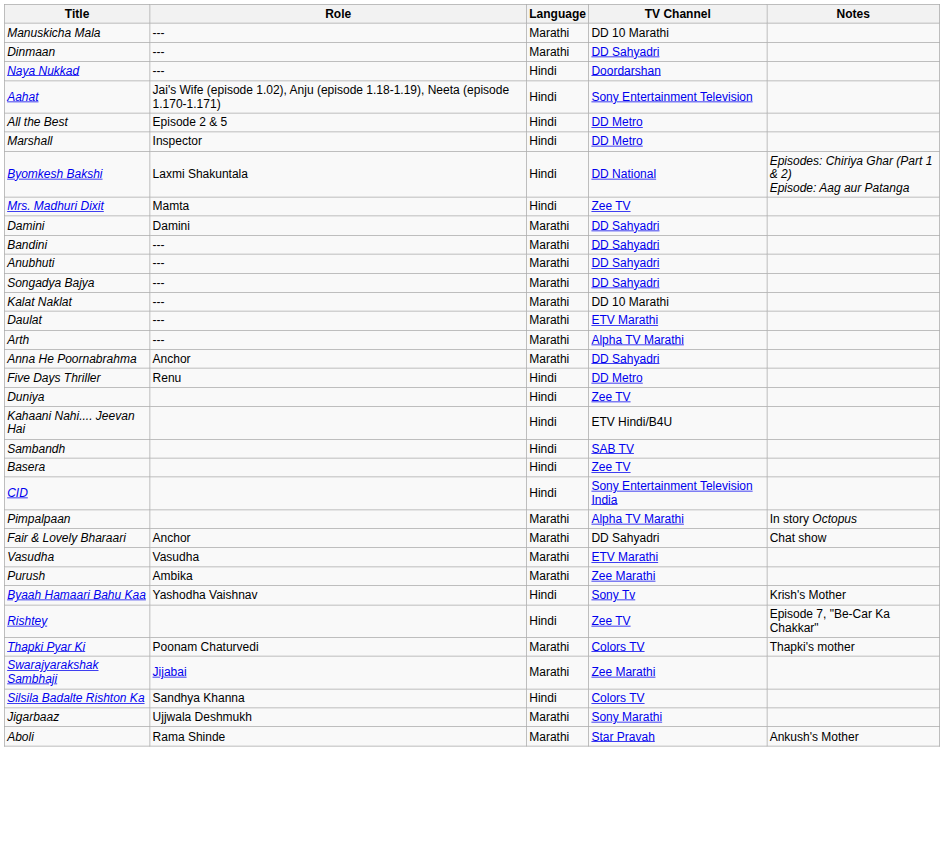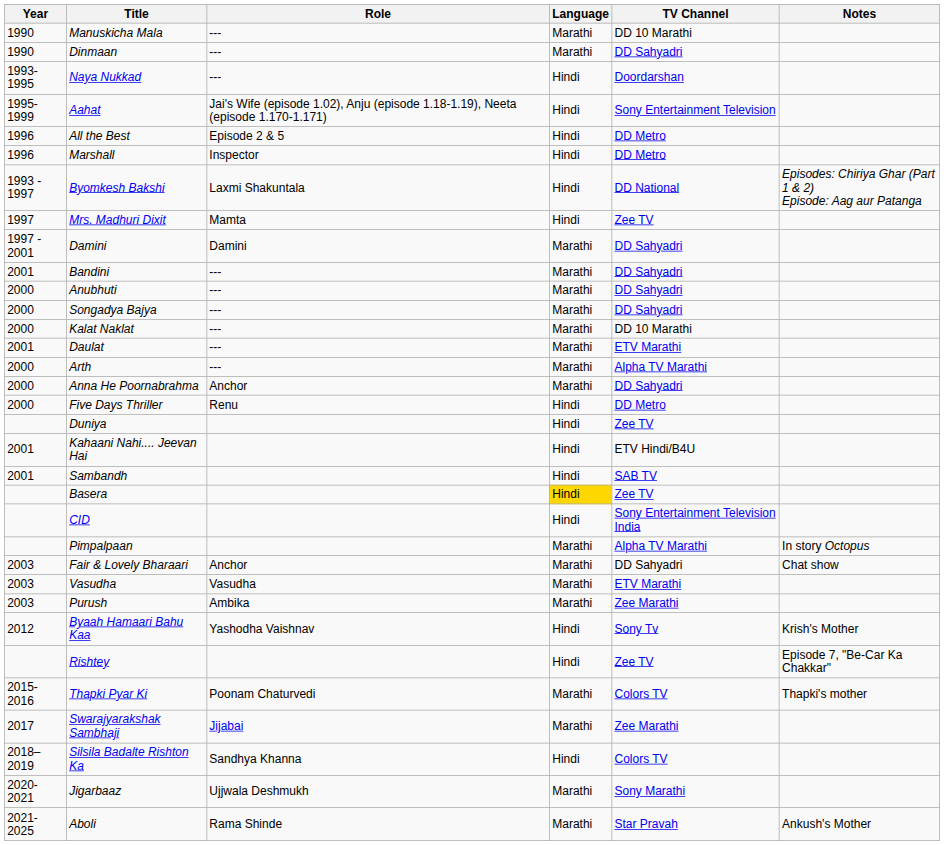+ column: Year | 1990 | 1990 | 1993-1995 | 1995-1999 | 1996 | 1996 | 1993 - 1997 | 1997 | 1997 - 2001 | 2001 | 2000 | 2000 | 2000 | 2001 | 2000 | 2000 | 2000 | 2001 | 2001 | 2003 | 2003 | 2003 | 2012 | 2015-2016 | 2017 | 2018–2019 | 2020-2021 | 2021-2025
Basera | Language: no background -> gold background
